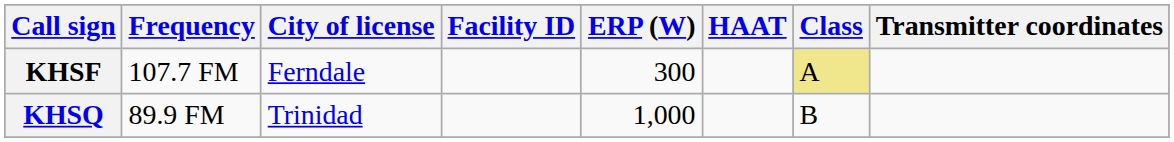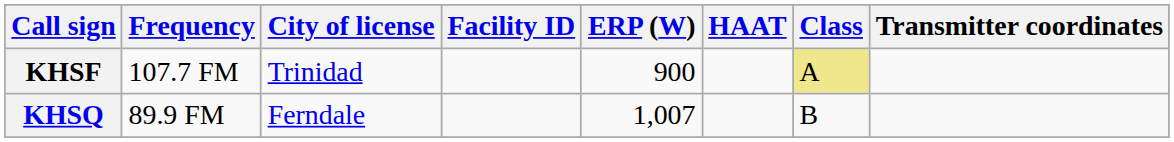KHSF | City of license: Ferndale -> Trinidad
KHSF | ERP (W): 300 -> 900
KHSQ | City of license: Trinidad -> Ferndale
KHSQ | ERP (W): 1,000 -> 1,007
